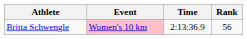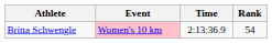Britta Schwengle | Rank: 56 -> 54
